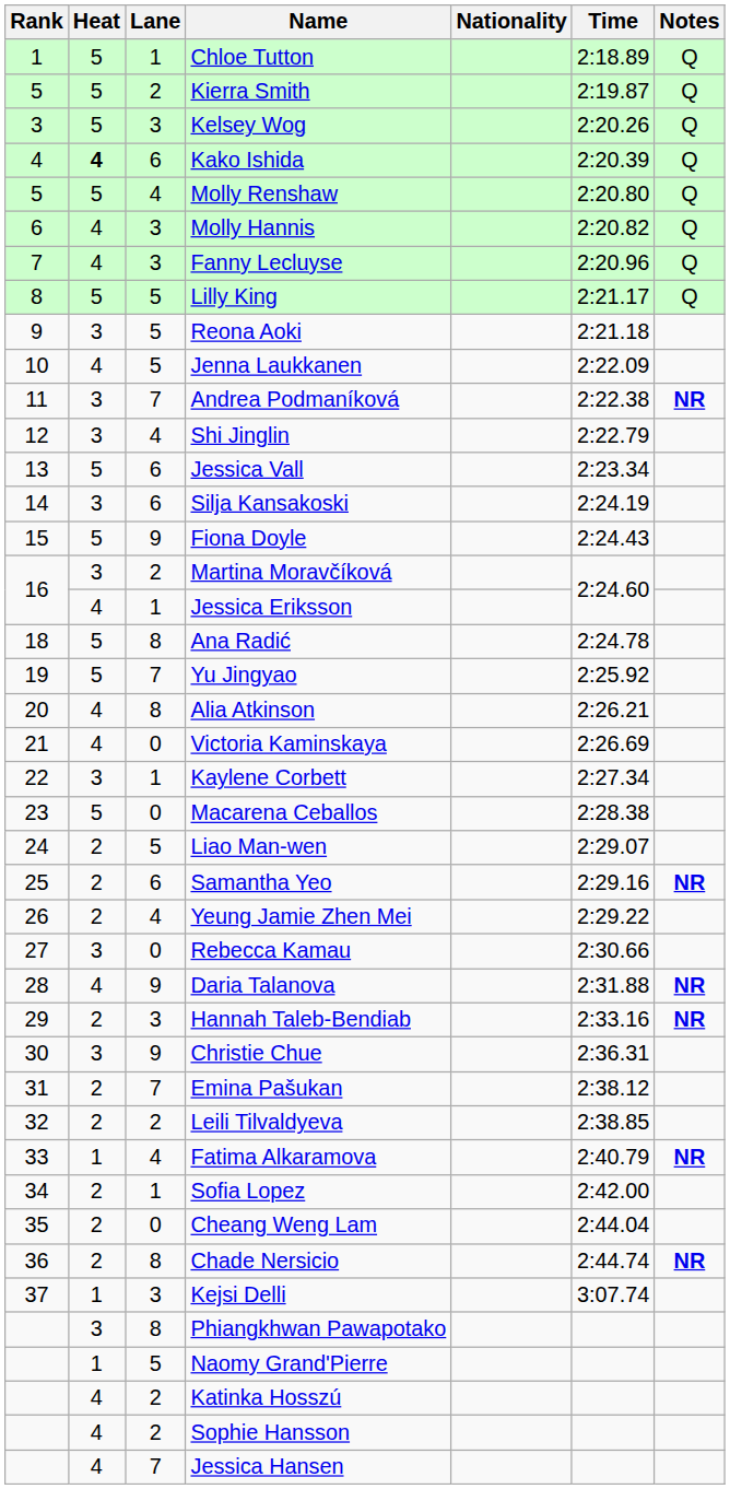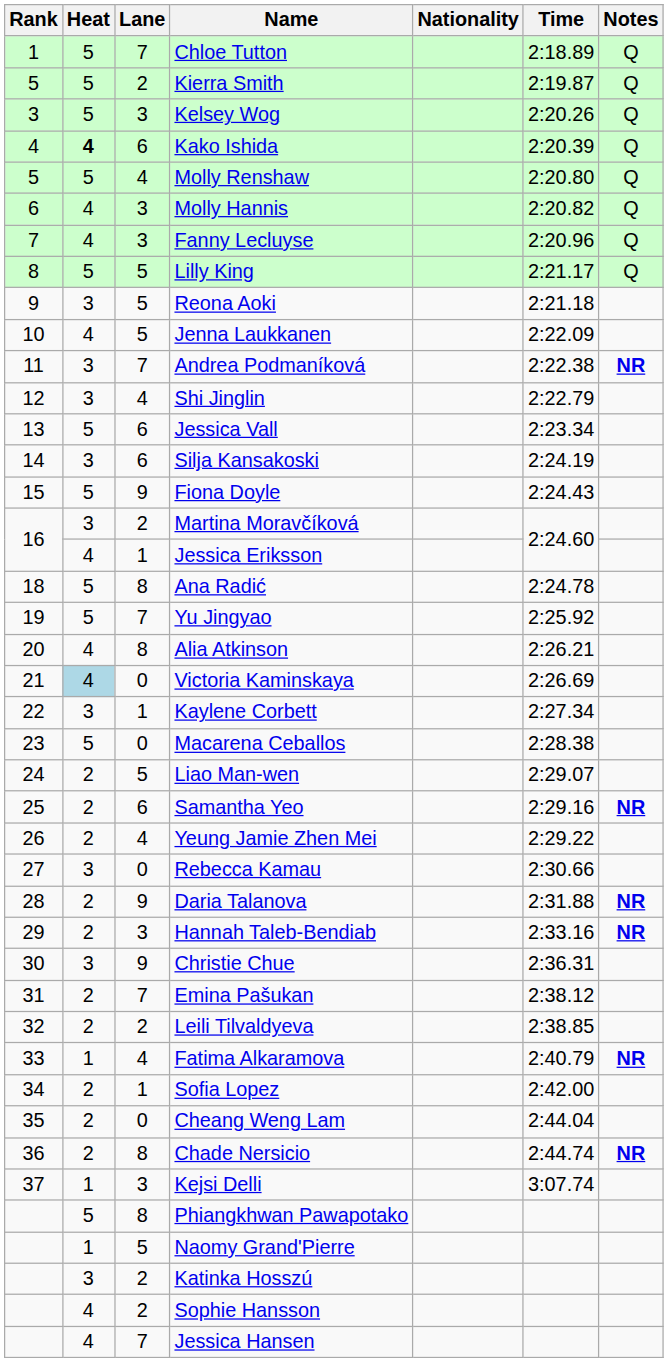Chloe Tutton | Lane: 1 -> 7
Victoria Kaminskaya | Heat: no background -> lightblue background
Daria Talanova | Heat: 4 -> 2
Phiangkhwan Pawapotako | Heat: 3 -> 5
Katinka Hosszú | Heat: 4 -> 3
